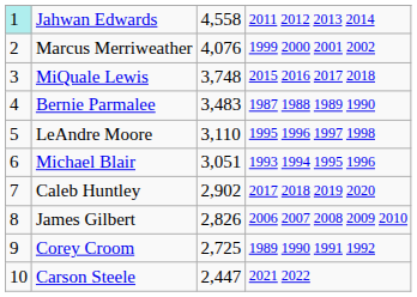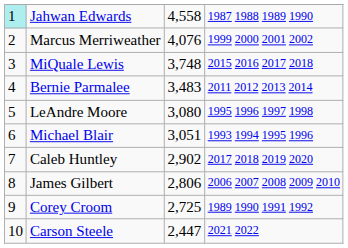Jahwan Edwards | column 4: 2011 2012 2013 2014 -> 1987 1988 1989 1990
Bernie Parmalee | column 4: 1987 1988 1989 1990 -> 2011 2012 2013 2014
LeAndre Moore | column 3: 3,110 -> 3,080
James Gilbert | column 3: 2,826 -> 2,806
